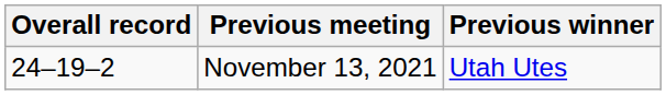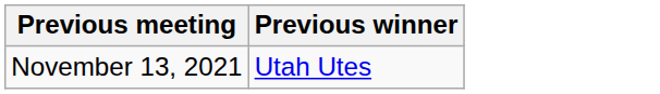- column: Overall record | 24–19–2
